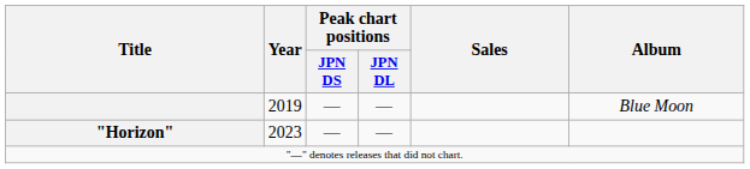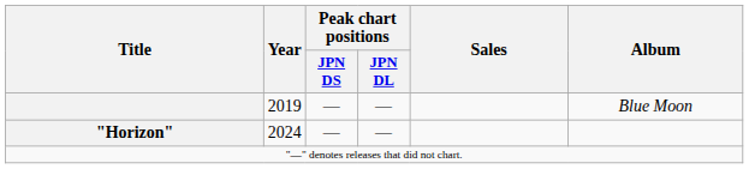"Horizon" | Year: 2023 -> 2024
